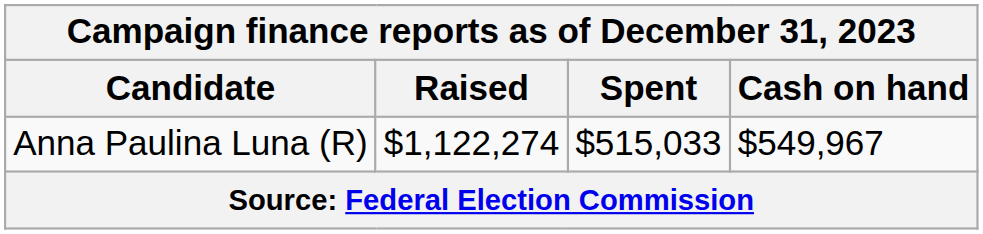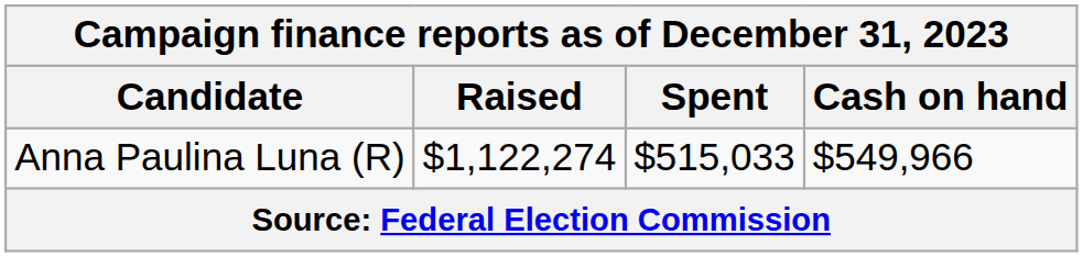Anna Paulina Luna (R) | Cash on hand: $549,967 -> $549,966
